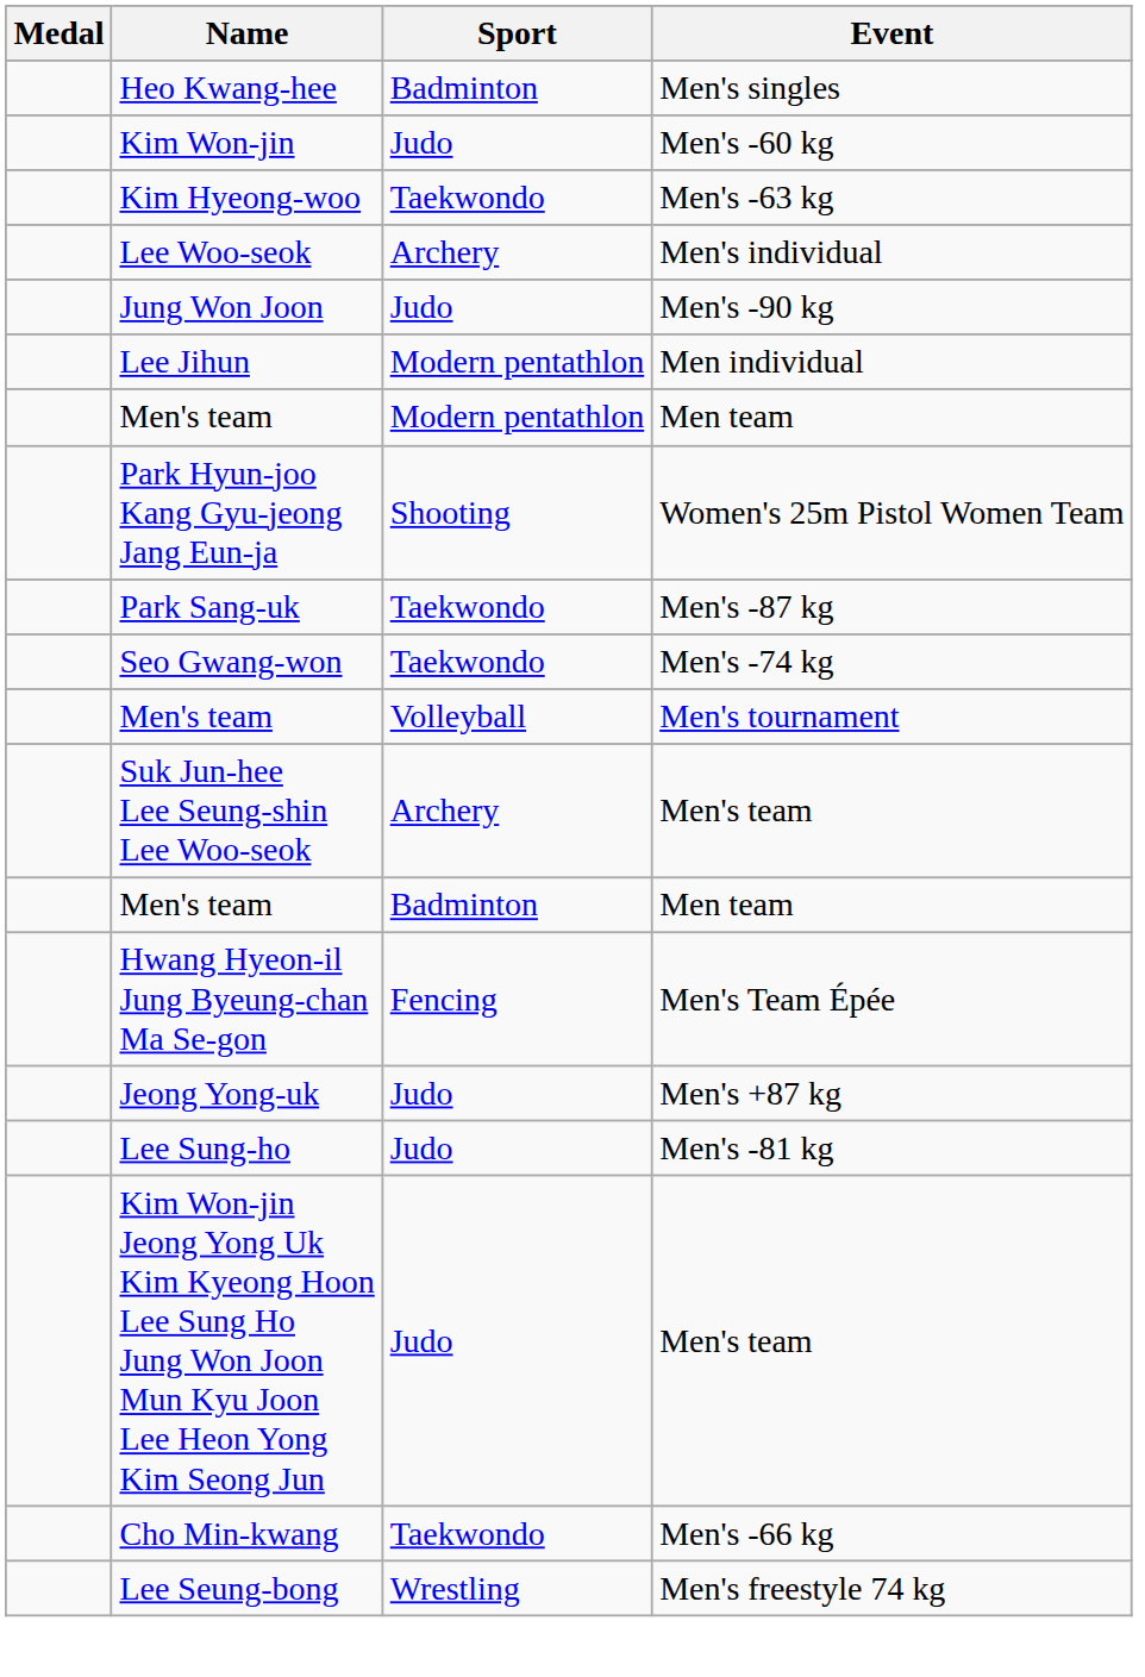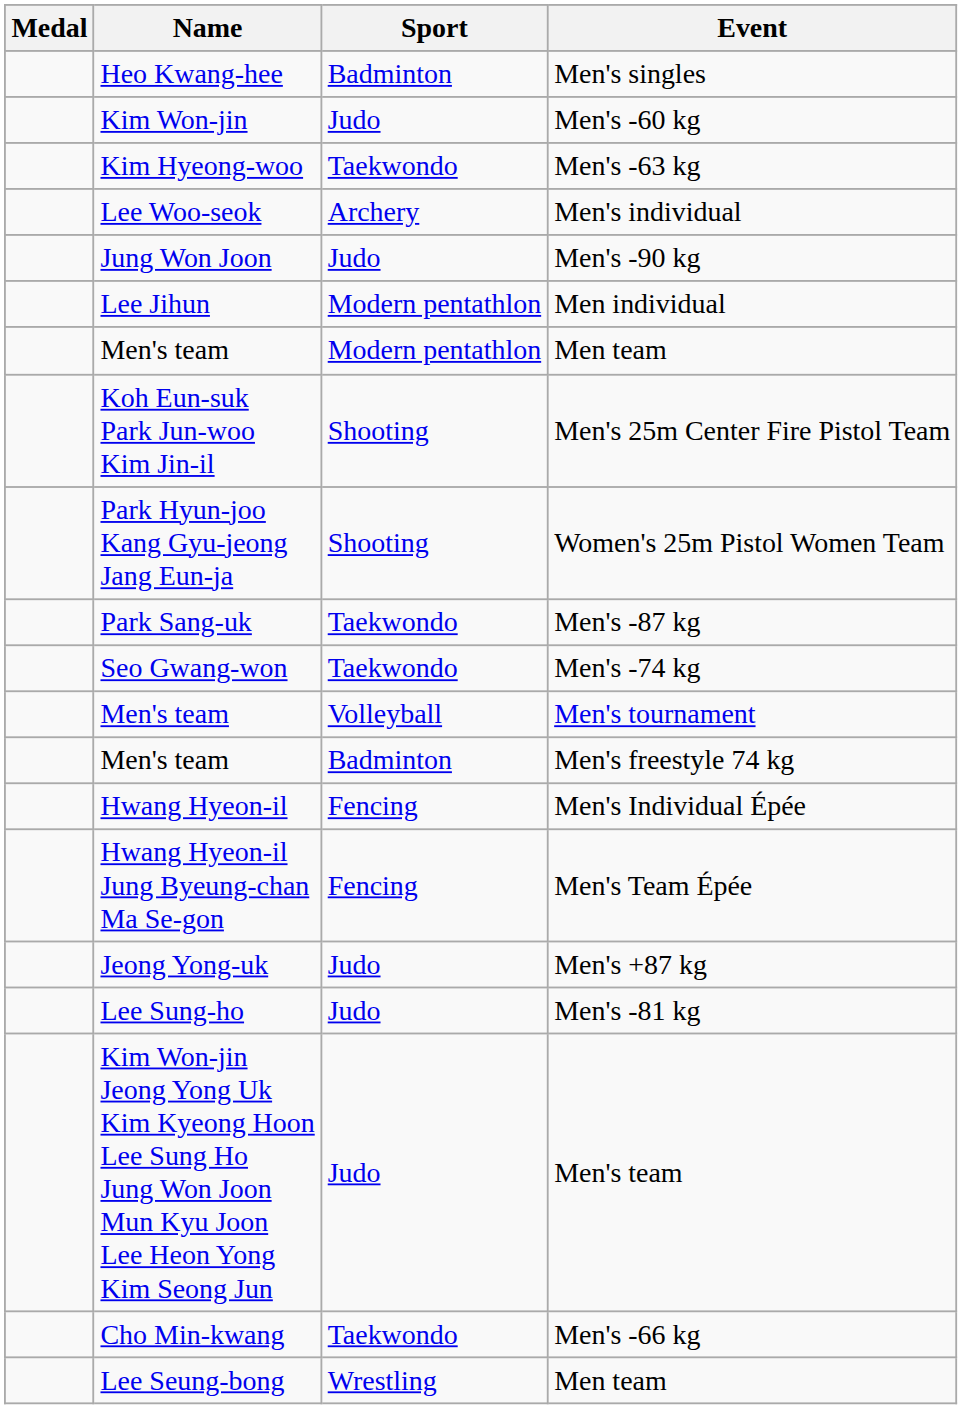+ row: Koh Eun-suk Park Jun-woo Kim Jin-il | Shooting | Men's 25m Center Fire Pistol Team
- row: Suk Jun-hee Lee Seung-shin Lee Woo-seok | Archery | Men's team
Men's team / Badminton | Event: Men team -> Men's freestyle 74 kg
+ row: Hwang Hyeon-il | Fencing | Men's Individual Épée
Lee Seung-bong | Event: Men's freestyle 74 kg -> Men team
